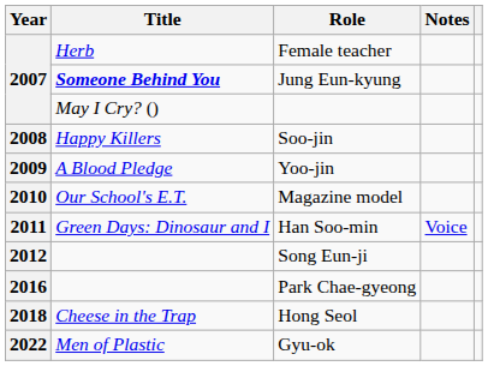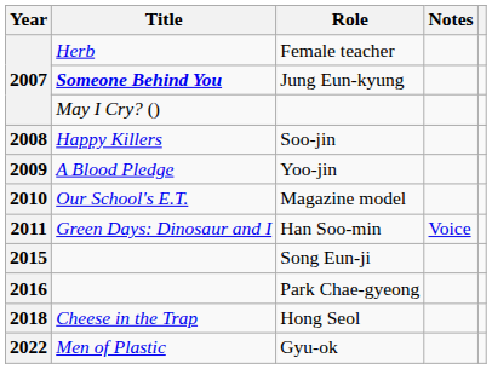Song Eun-ji | Year: 2012 -> 2015
